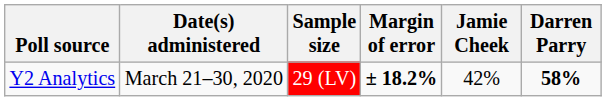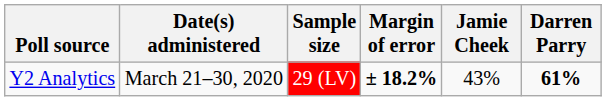Y2 Analytics | Jamie Cheek: 42% -> 43%
Y2 Analytics | Darren Parry: 58% -> 61%
